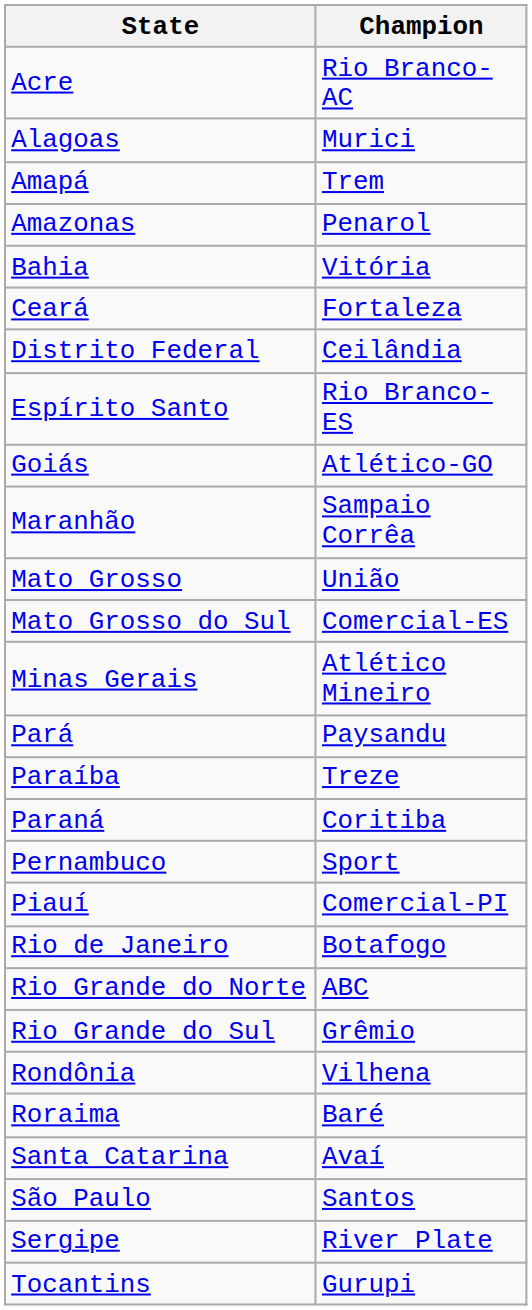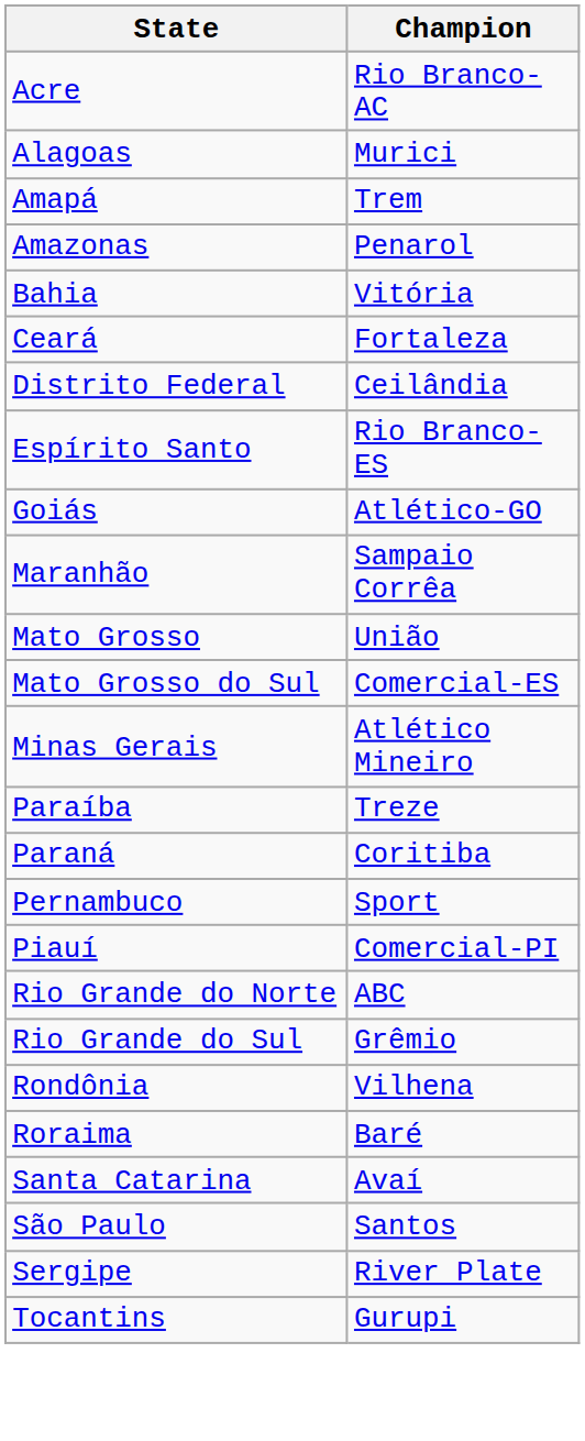- row: Pará | Paysandu
- row: Rio de Janeiro | Botafogo
